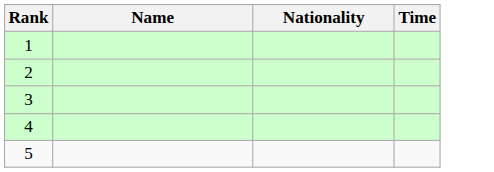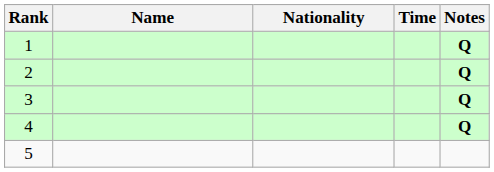+ column: Notes | Q | Q | Q | Q
